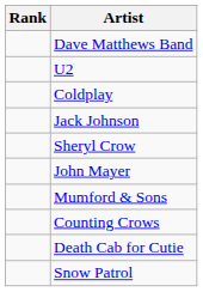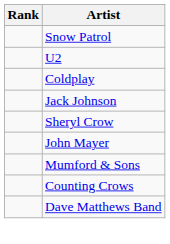rows swapped: Dave Matthews Band <-> Snow Patrol
- row: Death Cab for Cutie
